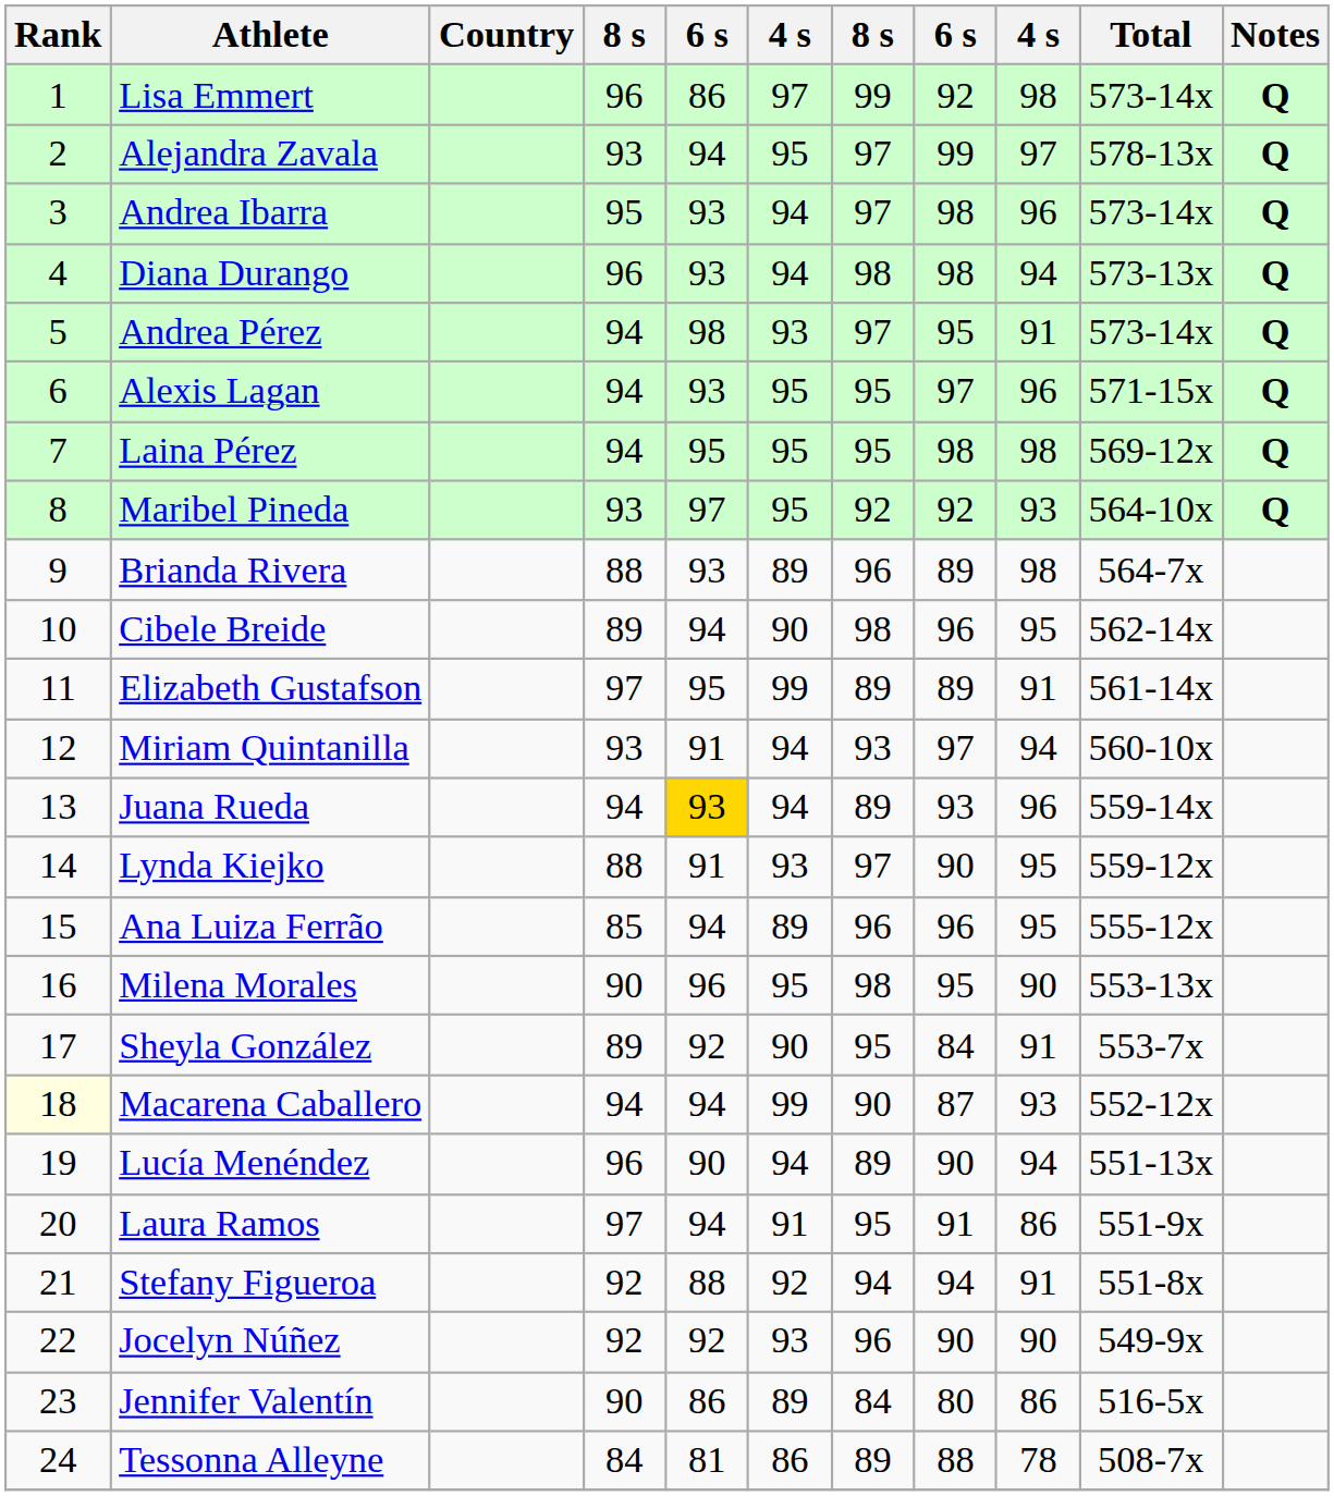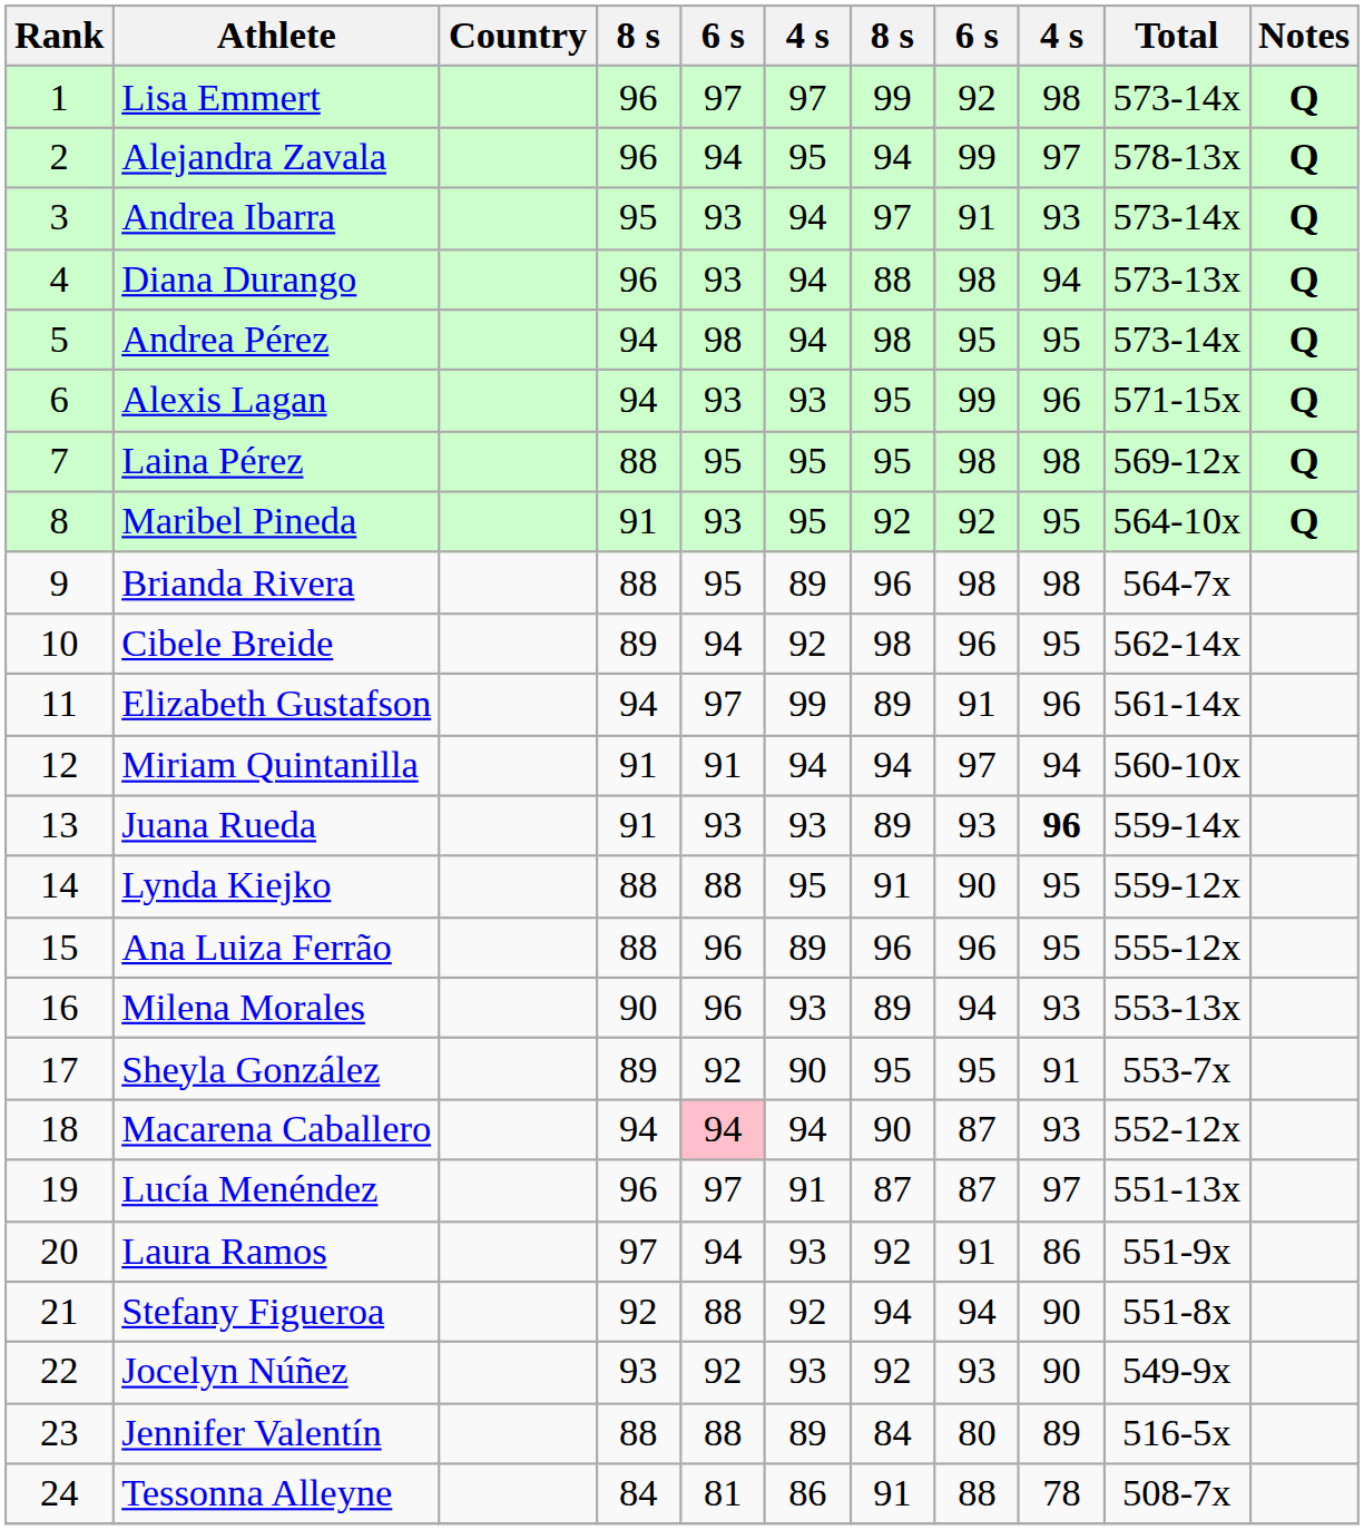Lisa Emmert | column 5: 86 -> 97
Alejandra Zavala | column 4: 93 -> 96
Alejandra Zavala | column 7: 97 -> 94
Andrea Ibarra | column 8: 98 -> 91
Andrea Ibarra | column 9: 96 -> 93
Diana Durango | column 7: 98 -> 88
Andrea Pérez | column 6: 93 -> 94
Andrea Pérez | column 7: 97 -> 98
Andrea Pérez | column 9: 91 -> 95
Alexis Lagan | column 6: 95 -> 93
Alexis Lagan | column 8: 97 -> 99
Laina Pérez | column 4: 94 -> 88
Maribel Pineda | column 4: 93 -> 91
Maribel Pineda | column 5: 97 -> 93
Maribel Pineda | column 9: 93 -> 95
Brianda Rivera | column 5: 93 -> 95
Brianda Rivera | column 8: 89 -> 98
Cibele Breide | column 6: 90 -> 92
Elizabeth Gustafson | column 4: 97 -> 94
Elizabeth Gustafson | column 5: 95 -> 97
Elizabeth Gustafson | column 8: 89 -> 91
Elizabeth Gustafson | column 9: 91 -> 96
Miriam Quintanilla | column 4: 93 -> 91
Miriam Quintanilla | column 7: 93 -> 94
Juana Rueda | column 4: 94 -> 91
Juana Rueda | column 5: gold background -> no background
Juana Rueda | column 6: 94 -> 93
Juana Rueda | column 9: normal -> bold
Lynda Kiejko | column 5: 91 -> 88
Lynda Kiejko | column 6: 93 -> 95
Lynda Kiejko | column 7: 97 -> 91
Ana Luiza Ferrão | column 4: 85 -> 88
Ana Luiza Ferrão | column 5: 94 -> 96
Milena Morales | column 6: 95 -> 93
Milena Morales | column 7: 98 -> 89
Milena Morales | column 8: 95 -> 94
Milena Morales | column 9: 90 -> 93
Sheyla González | column 8: 84 -> 95
Macarena Caballero | Rank: lightyellow background -> no background
Macarena Caballero | column 5: no background -> pink background
Macarena Caballero | column 6: 99 -> 94
Lucía Menéndez | column 5: 90 -> 97
Lucía Menéndez | column 6: 94 -> 91
Lucía Menéndez | column 7: 89 -> 87
Lucía Menéndez | column 8: 90 -> 87
Lucía Menéndez | column 9: 94 -> 97
Laura Ramos | column 6: 91 -> 93
Laura Ramos | column 7: 95 -> 92
Stefany Figueroa | column 9: 91 -> 90
Jocelyn Núñez | column 4: 92 -> 93
Jocelyn Núñez | column 7: 96 -> 92
Jocelyn Núñez | column 8: 90 -> 93
Jennifer Valentín | column 4: 90 -> 88
Jennifer Valentín | column 5: 86 -> 88
Jennifer Valentín | column 9: 86 -> 89
Tessonna Alleyne | column 7: 89 -> 91
